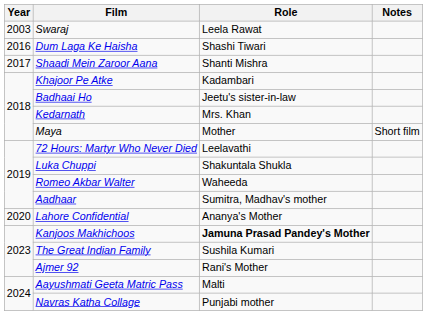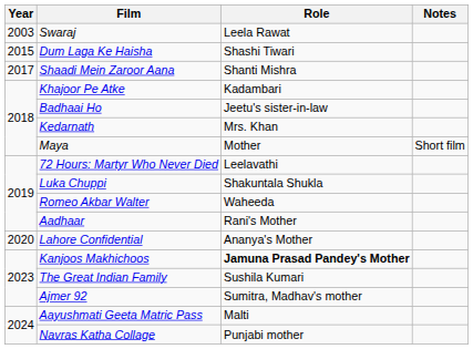Dum Laga Ke Haisha | Year: 2016 -> 2015
Aadhaar | Role: Sumitra, Madhav's mother -> Rani's Mother
Ajmer 92 | Role: Rani's Mother -> Sumitra, Madhav's mother
